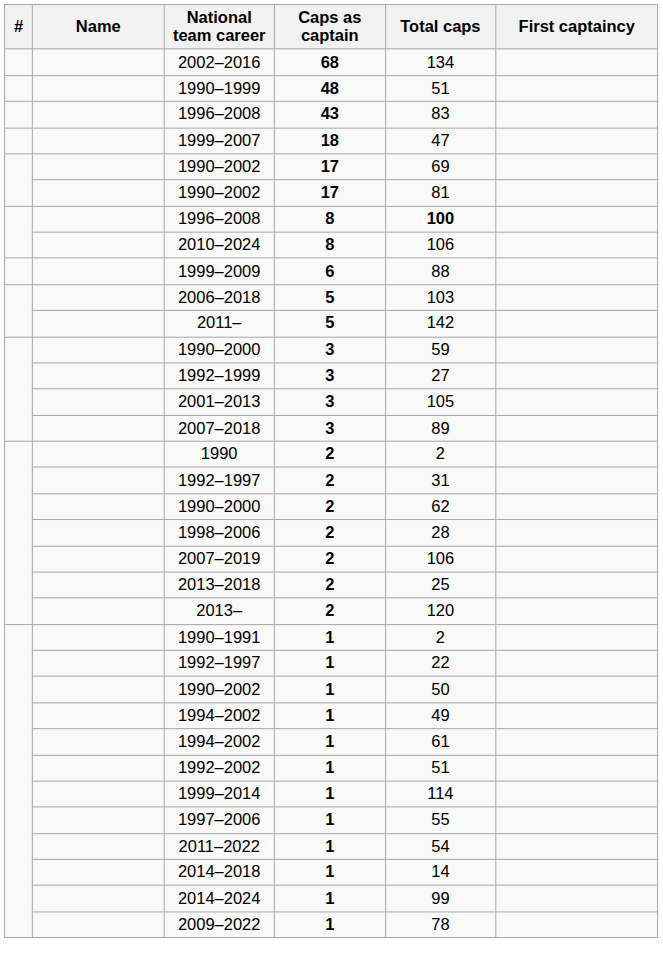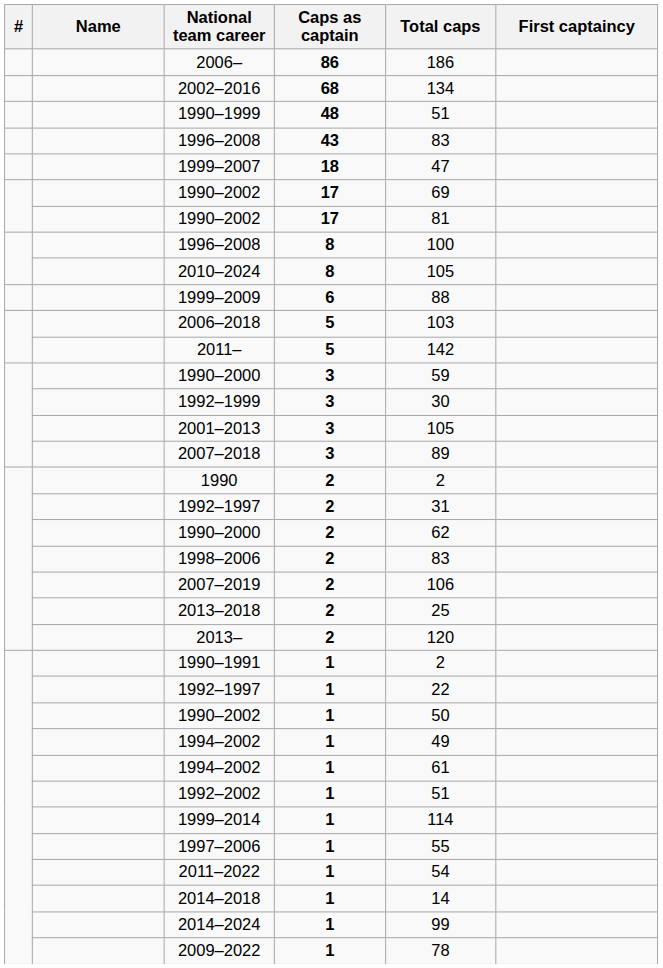+ row: 2006– | 86 | 186
1996–2008 / 8 | Total caps: bold -> normal
2010–2024 | Total caps: 106 -> 105
1992–1999 | Total caps: 27 -> 30
1998–2006 | Total caps: 28 -> 83
